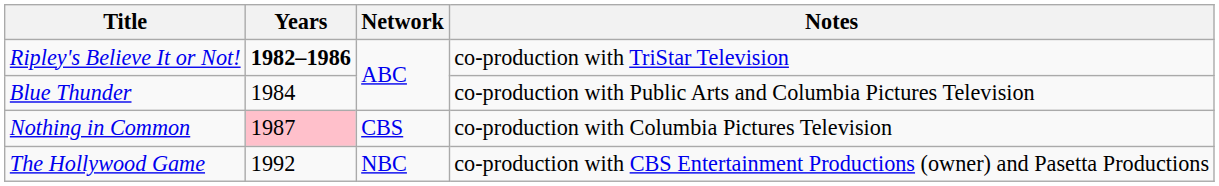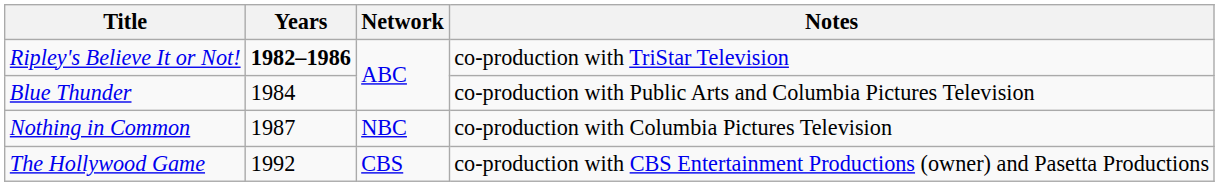Nothing in Common | Years: pink background -> no background
Nothing in Common | Network: CBS -> NBC
The Hollywood Game | Network: NBC -> CBS
